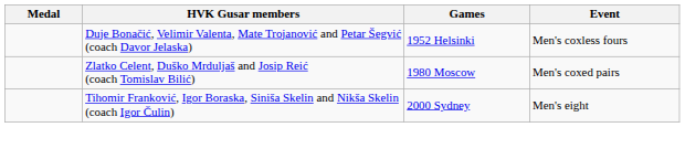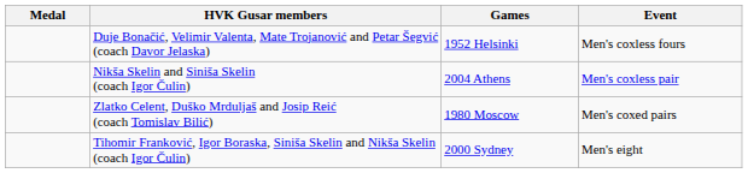+ row: Nikša Skelin and Siniša Skelin (coach Igor Čulin) | 2004 Athens | Men's coxless pair
